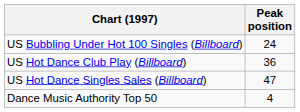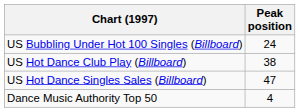US Hot Dance Club Play (Billboard) | Peak position: 36 -> 38
